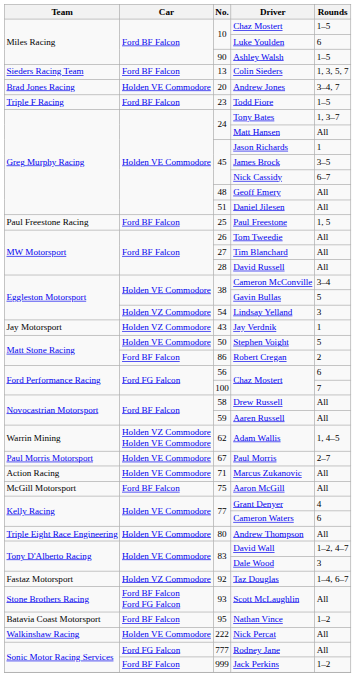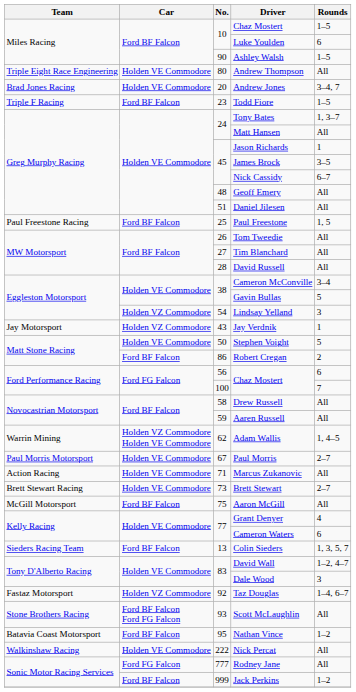rows swapped: Colin Sieders <-> Andrew Thompson
+ row: Brett Stewart Racing | Holden VE Commodore | 73 | Brett Stewart | 2–7
